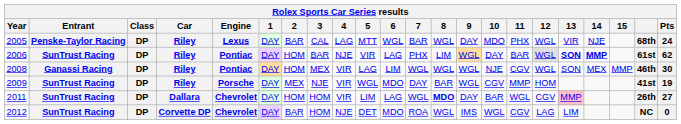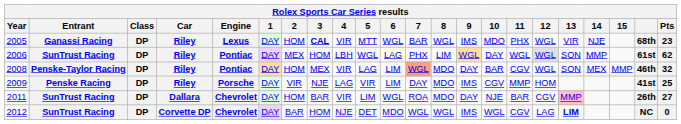2005 | Entrant: Penske-Taylor Racing -> Ganassi Racing
2005 | 2: BAR -> HOM
2005 | 3: normal -> bold
2005 | 4: LAG -> VIR
2005 | 9: DAY -> IMS
2005 | Pts: 24 -> 23
2006 | 2: HOM -> MEX
2006 | 3: BAR -> HOM
2006 | 4: NJE -> LBH
2006 | 5: VIR -> WGL
2006 | 6: no background -> lightyellow background
2006 | 11: BAR -> WGL
2006 | 13: bold -> normal
2006 | 14: bold -> normal
2008 | Entrant: Ganassi Racing -> Penske-Taylor Racing
2008 | 7: no background -> lightsalmon background
2008 | 8: WGL -> MDO
2008 | 9: WGL -> DAY
2008 | 10: NJE -> BAR
2008 | Pts: 30 -> 32
2009 | Entrant: SunTrust Racing -> Penske Racing
2009 | 2: MEX -> VIR
2009 | 4: VIR -> LAG
2009 | 5: WGL -> VIR
2009 | 6: MDO -> LIM
2009 | 8: BAR -> MDO
2009 | 9: WGL -> IMS
2009 | Pts: 19 -> 25
2011 | 3: HOM -> BAR
2011 | 6: LAG -> WGL
2011 | 7: WGL -> ROA
2011 | 8: bold -> normal
2011 | 10: BAR -> NJE
2011 | 11: WGL -> BAR
2012 | 7: ROA -> WGL
2012 | 13: normal -> bold
